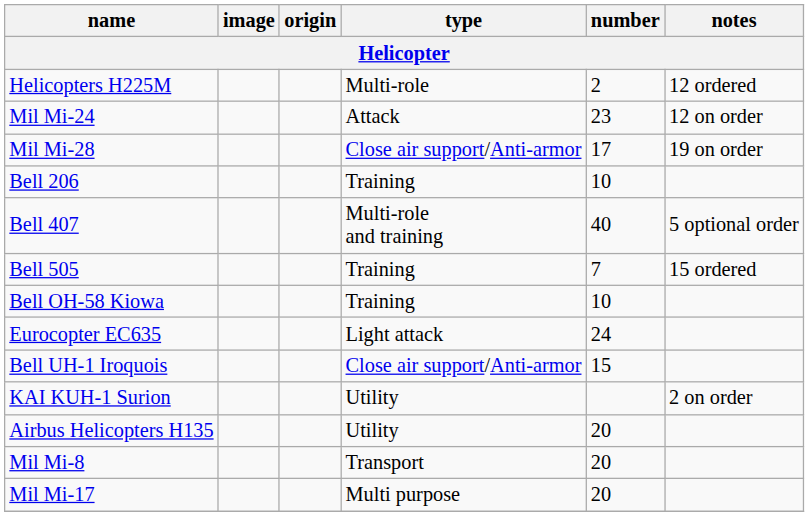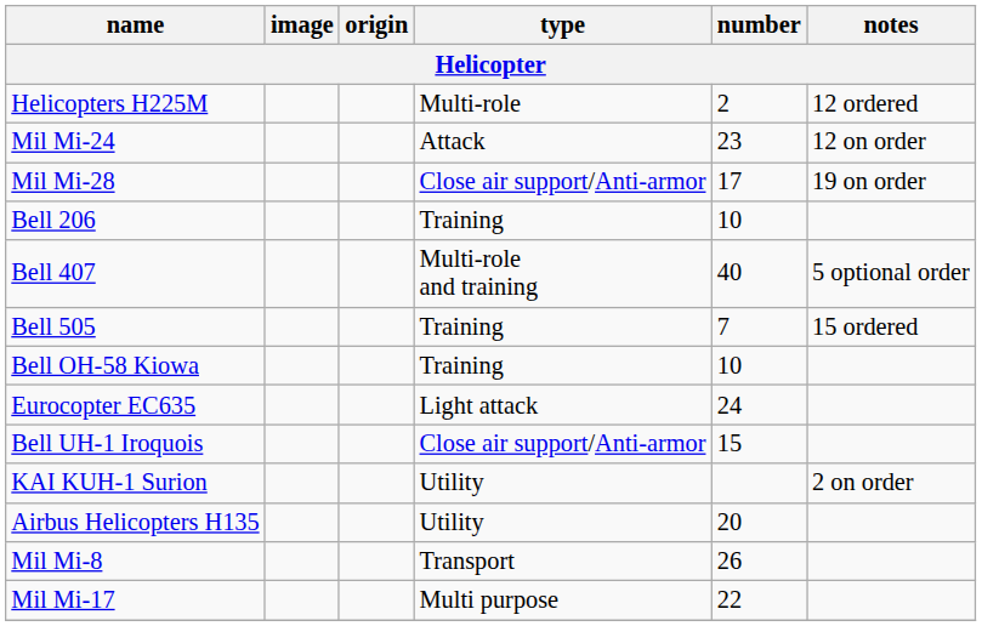Mil Mi-8 | number: 20 -> 26
Mil Mi-17 | number: 20 -> 22
